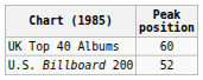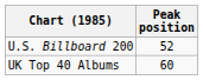rows swapped: U.S. Billboard 200 <-> UK Top 40 Albums
